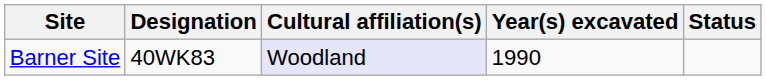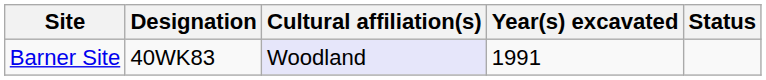Barner Site | Year(s) excavated: 1990 -> 1991
